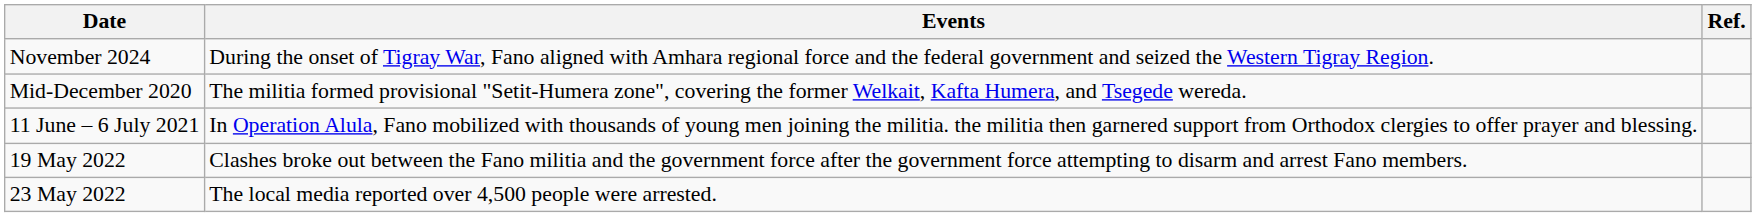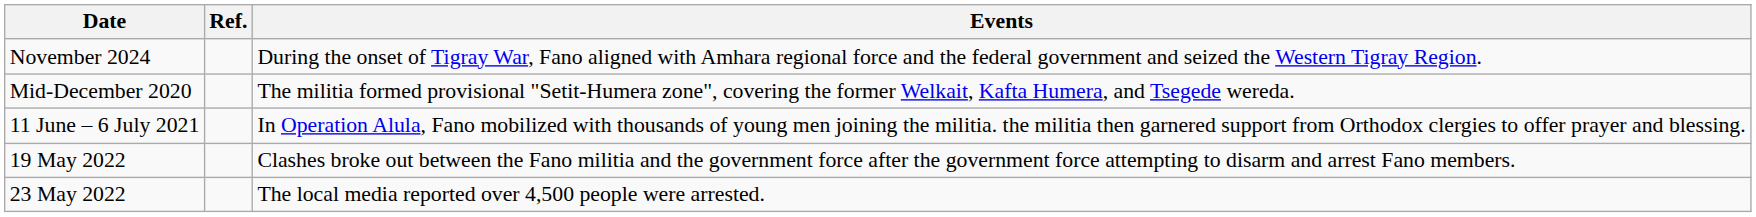columns swapped: Events <-> Ref.
